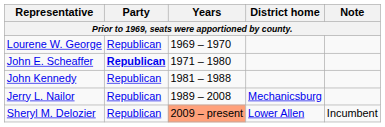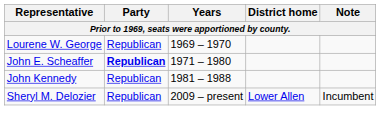- row: Jerry L. Nailor | Republican | 1989 – 2008 | Mechanicsburg
Sheryl M. Delozier | Years: lightsalmon background -> no background
